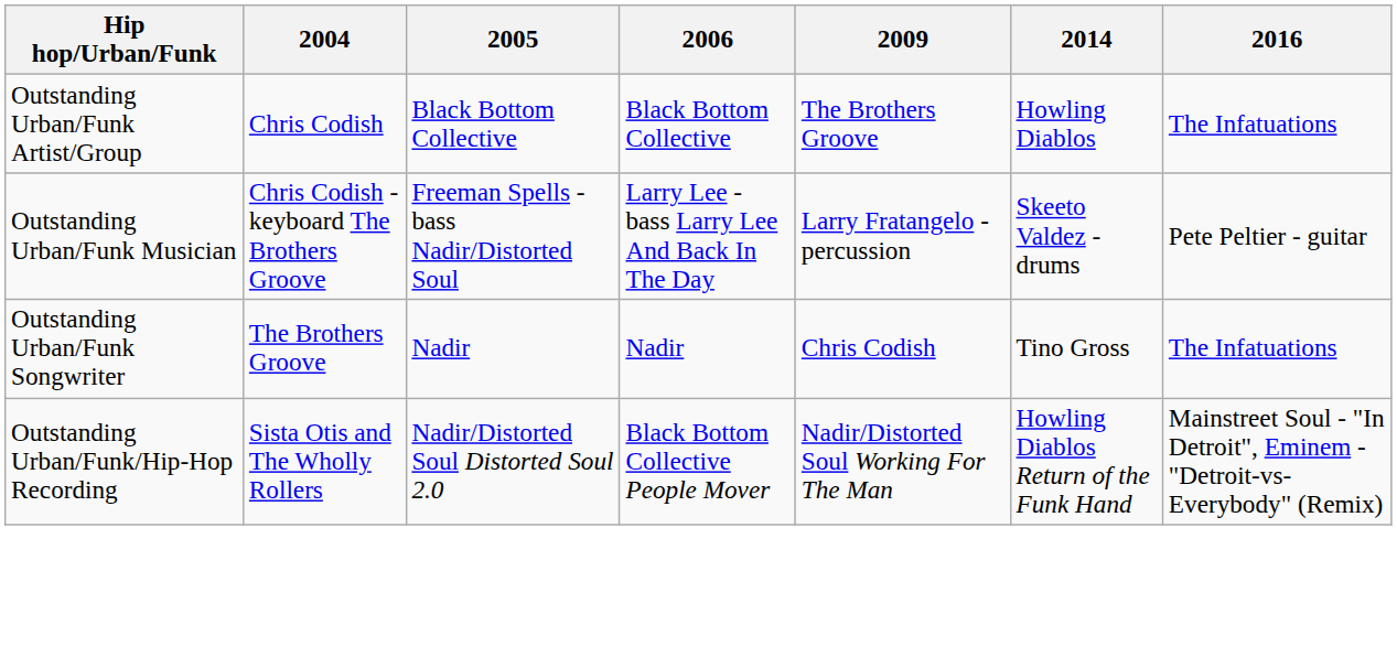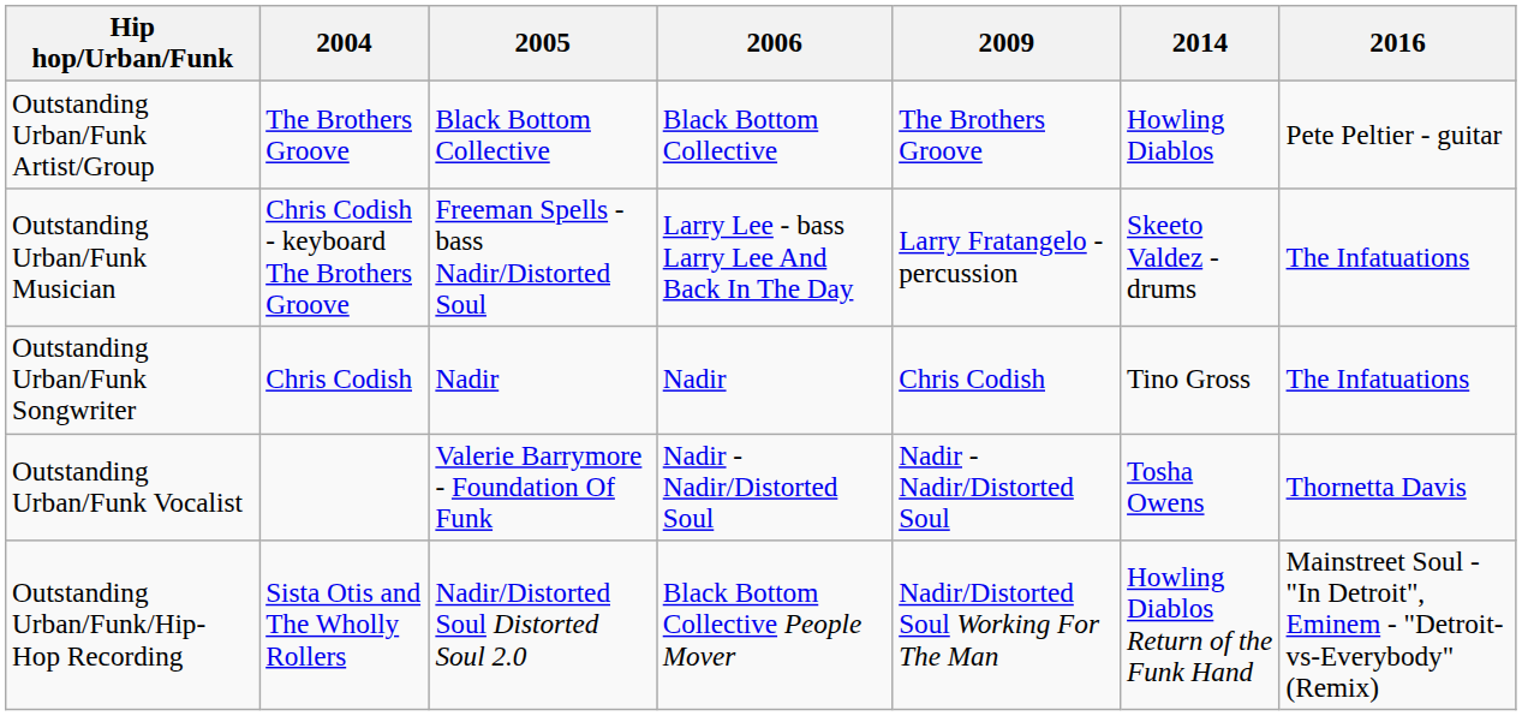Outstanding Urban/Funk Artist/Group | 2004: Chris Codish -> The Brothers Groove
Outstanding Urban/Funk Artist/Group | 2016: The Infatuations -> Pete Peltier - guitar
Outstanding Urban/Funk Musician | 2016: Pete Peltier - guitar -> The Infatuations
Outstanding Urban/Funk Songwriter | 2004: The Brothers Groove -> Chris Codish
+ row: Outstanding Urban/Funk Vocalist | Valerie Barrymore - Foundation Of Funk | Nadir - Nadir/Distorted Soul | Nadir - Nadir/Distorted Soul | Tosha Owens | Thornetta Davis
